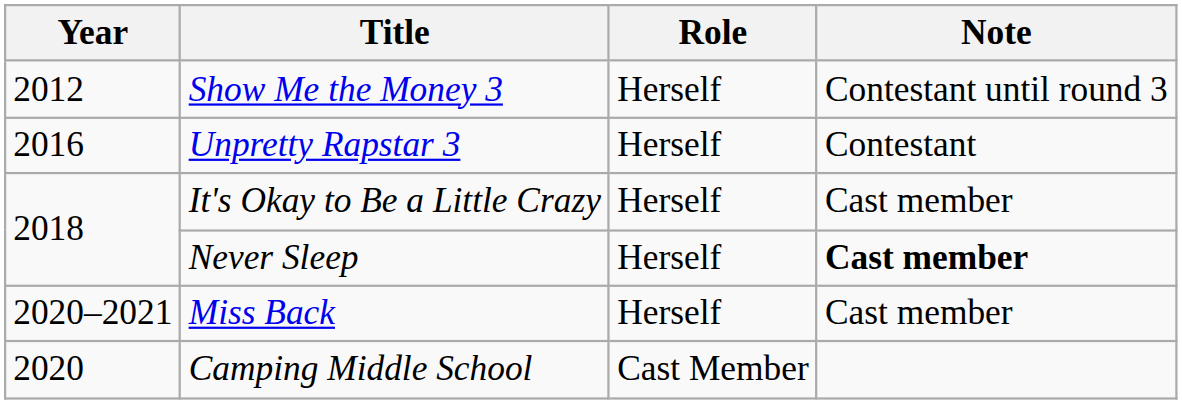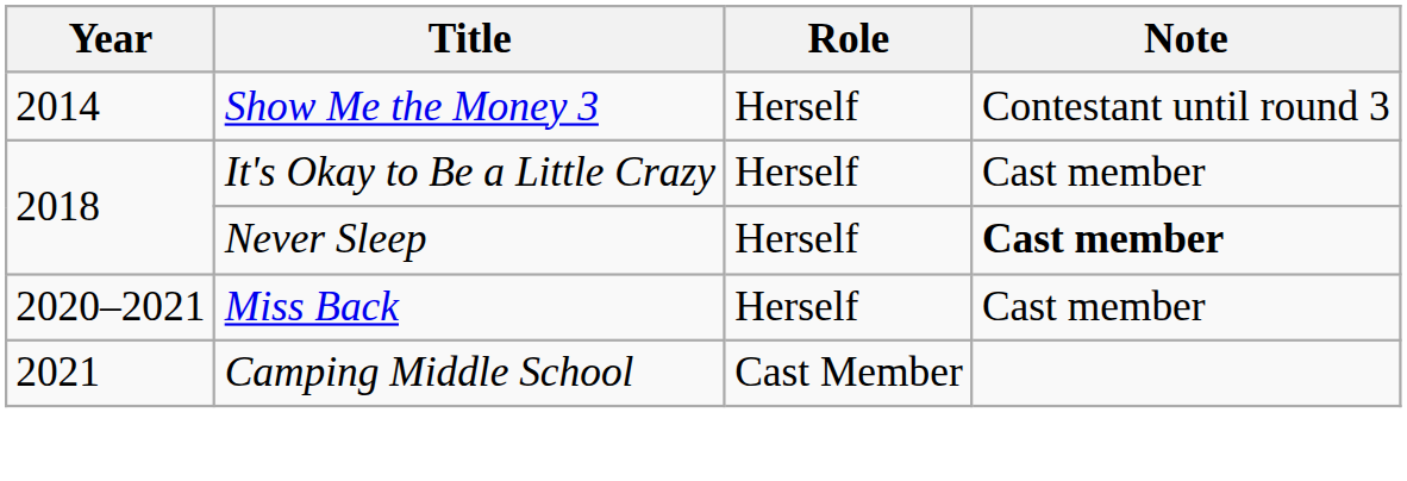Show Me the Money 3 | Year: 2012 -> 2014
- row: 2016 | Unpretty Rapstar 3 | Herself | Contestant
Camping Middle School | Year: 2020 -> 2021
